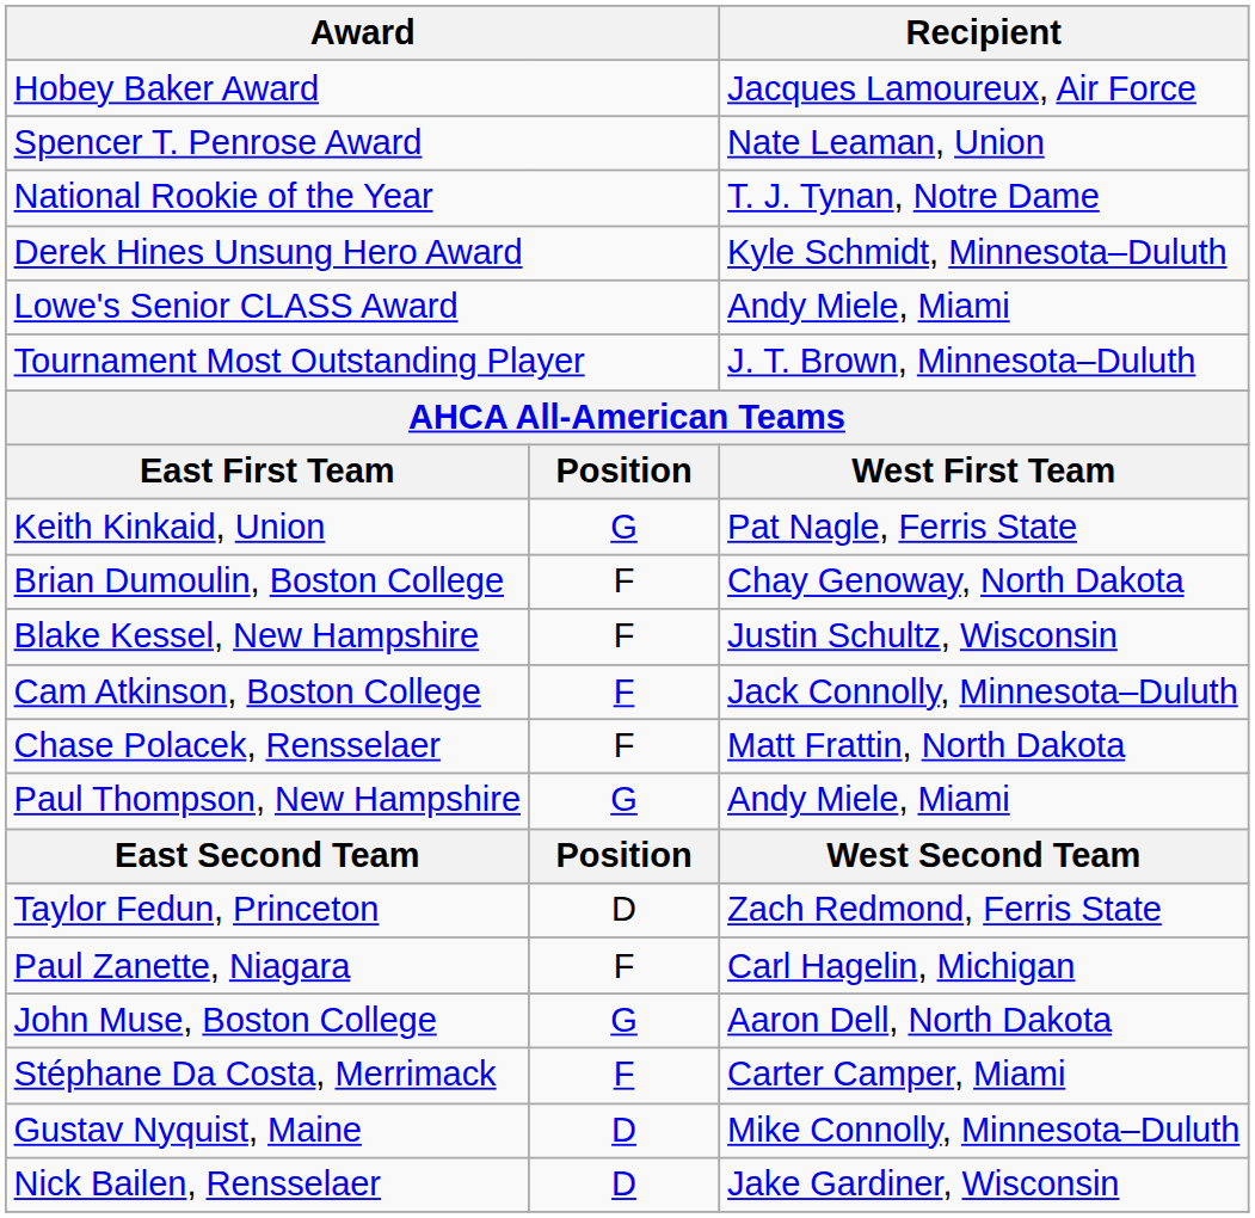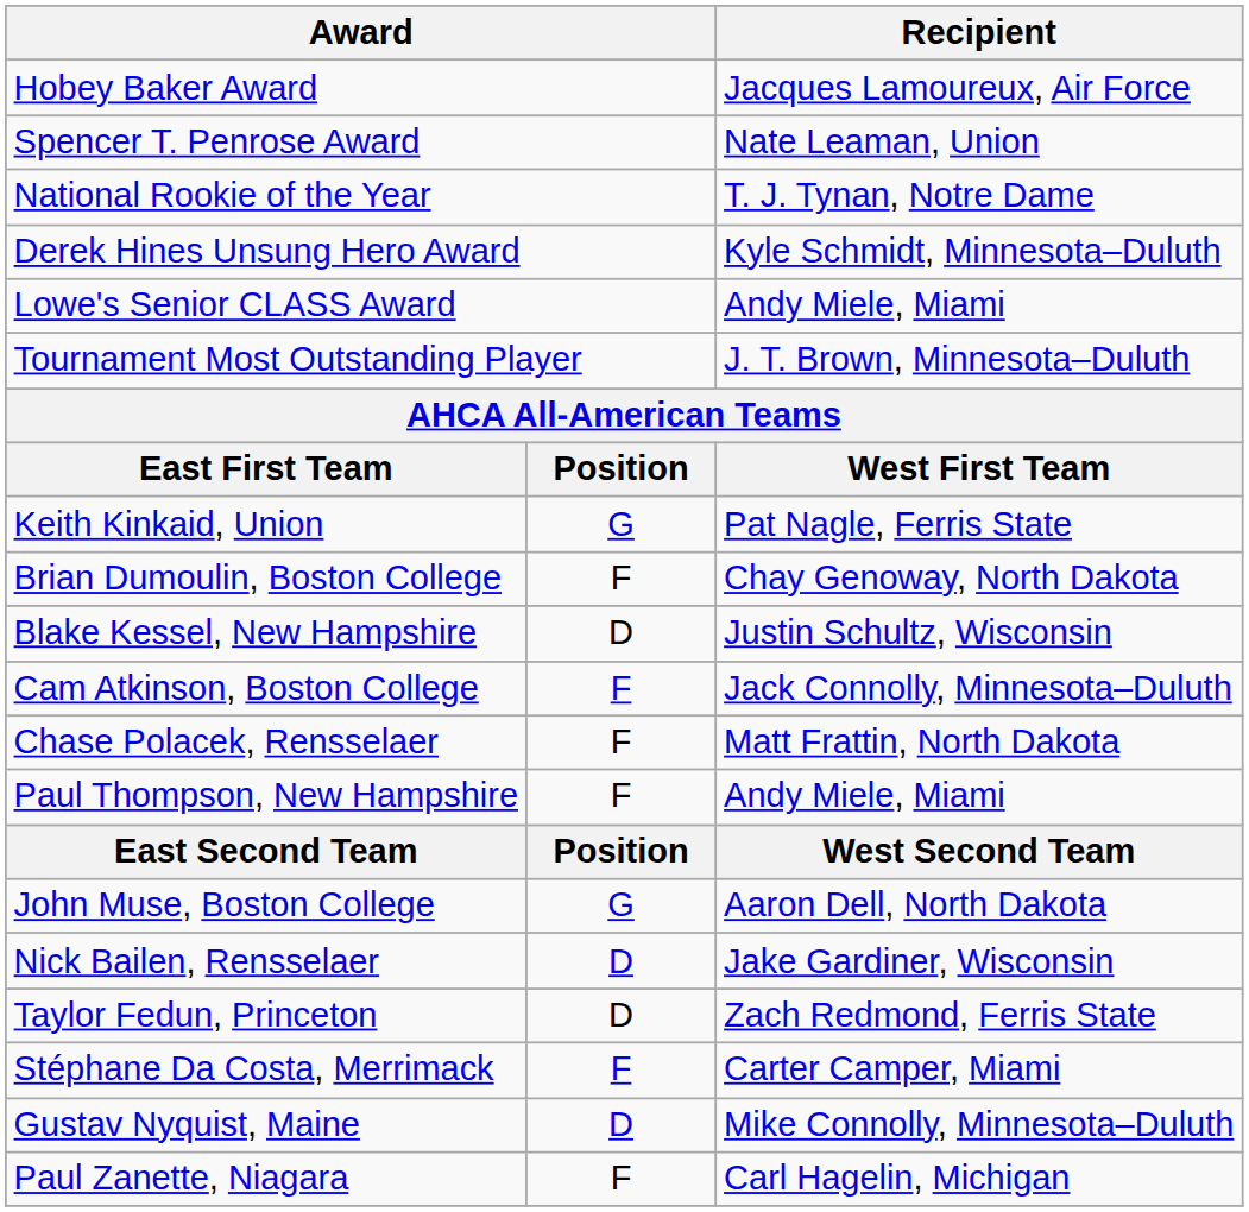Blake Kessel, New Hampshire | column 2: F -> D
Paul Thompson, New Hampshire | column 2: G -> F
rows swapped: John Muse, Boston College <-> Taylor Fedun, Princeton
rows swapped: Nick Bailen, Rensselaer <-> Paul Zanette, Niagara
